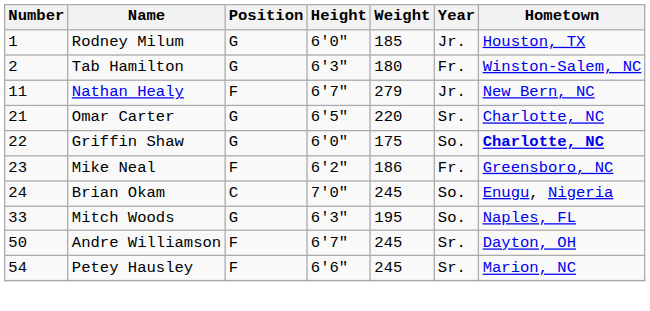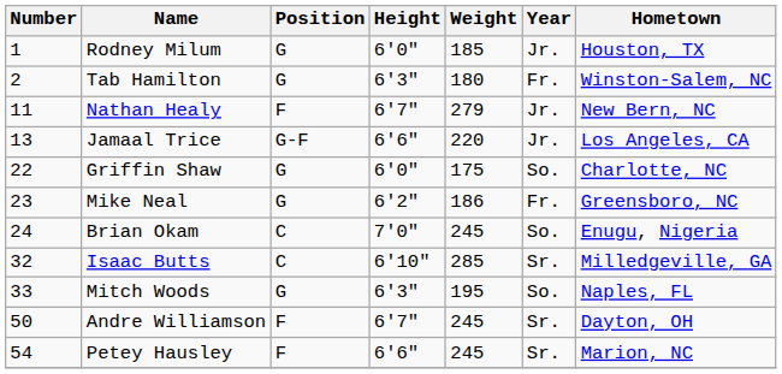+ row: 13 | Jamaal Trice | G-F | 6'6" | 220 | Jr. | Los Angeles, CA
- row: 21 | Omar Carter | G | 6'5" | 220 | Sr. | Charlotte, NC
Griffin Shaw | Hometown: bold -> normal
Mike Neal | Position: F -> G
+ row: 32 | Isaac Butts | C | 6'10" | 285 | Sr. | Milledgeville, GA
